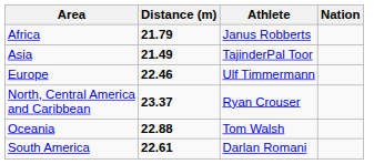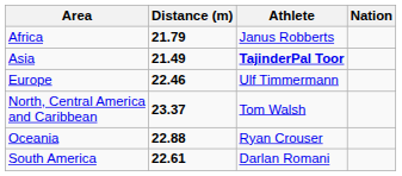Asia | Athlete: normal -> bold
North, Central America and Caribbean | Athlete: Ryan Crouser -> Tom Walsh
Oceania | Athlete: Tom Walsh -> Ryan Crouser
